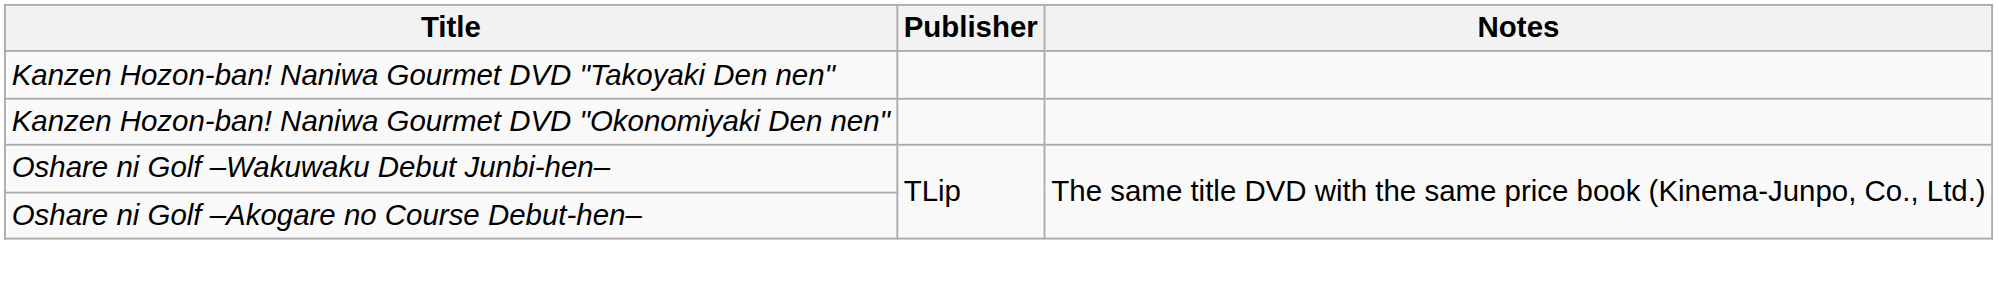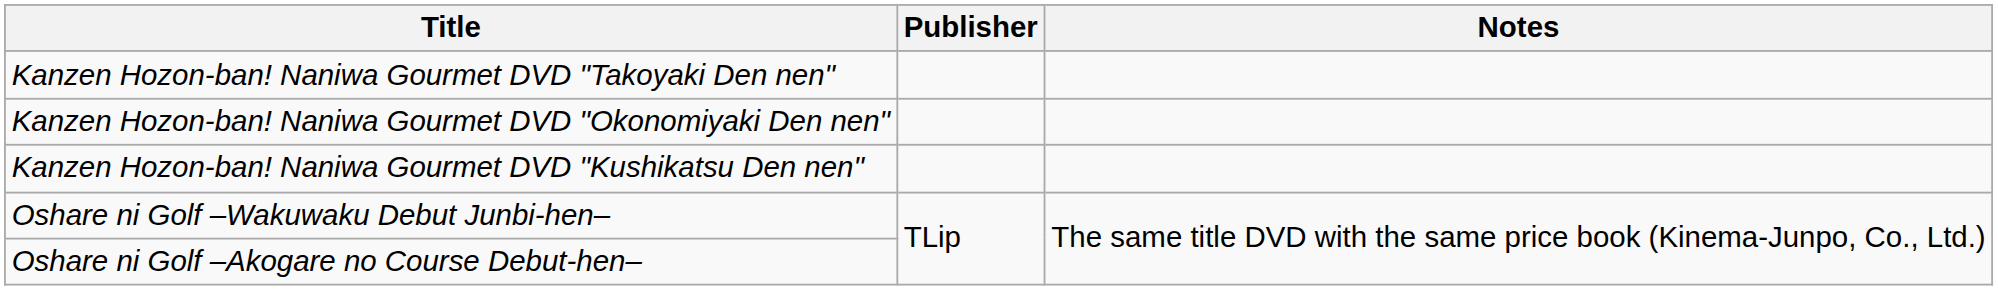+ row: Kanzen Hozon-ban! Naniwa Gourmet DVD "Kushikatsu Den nen"
